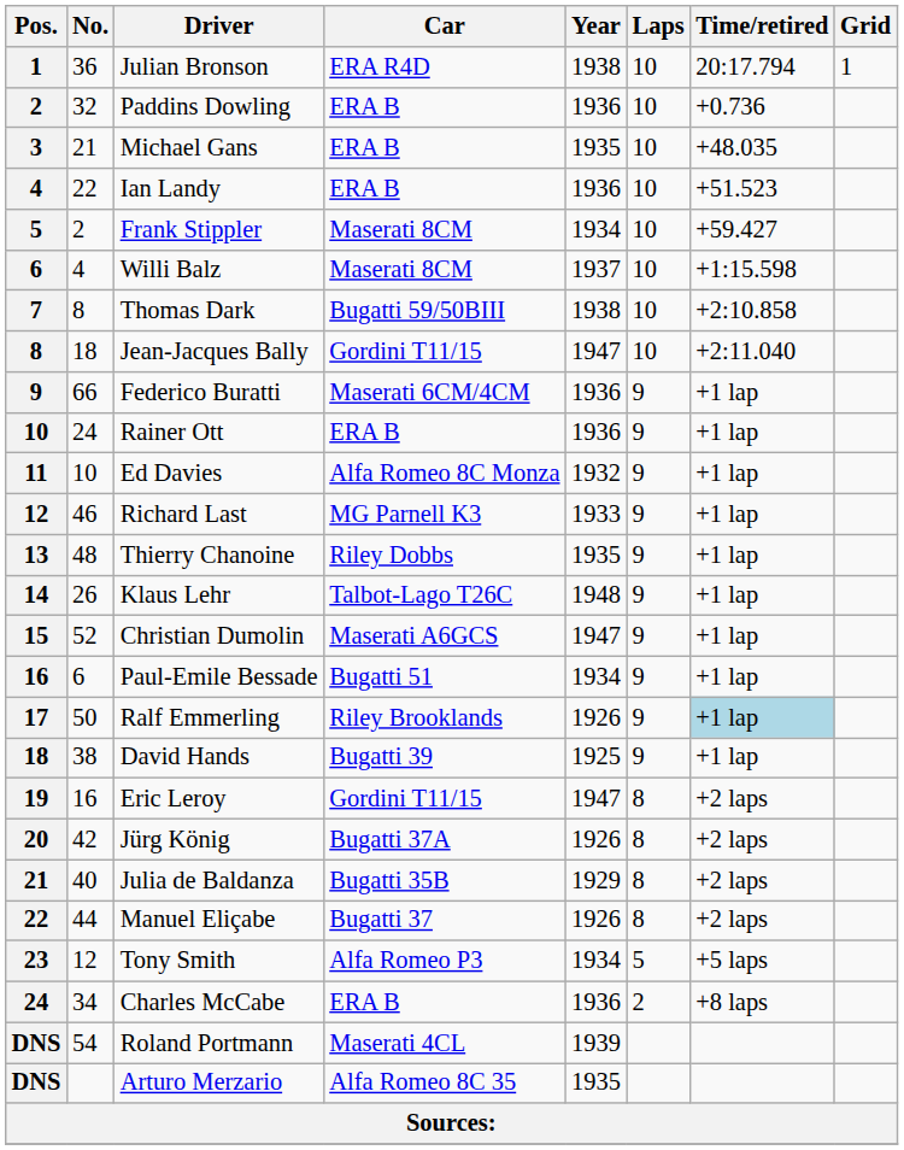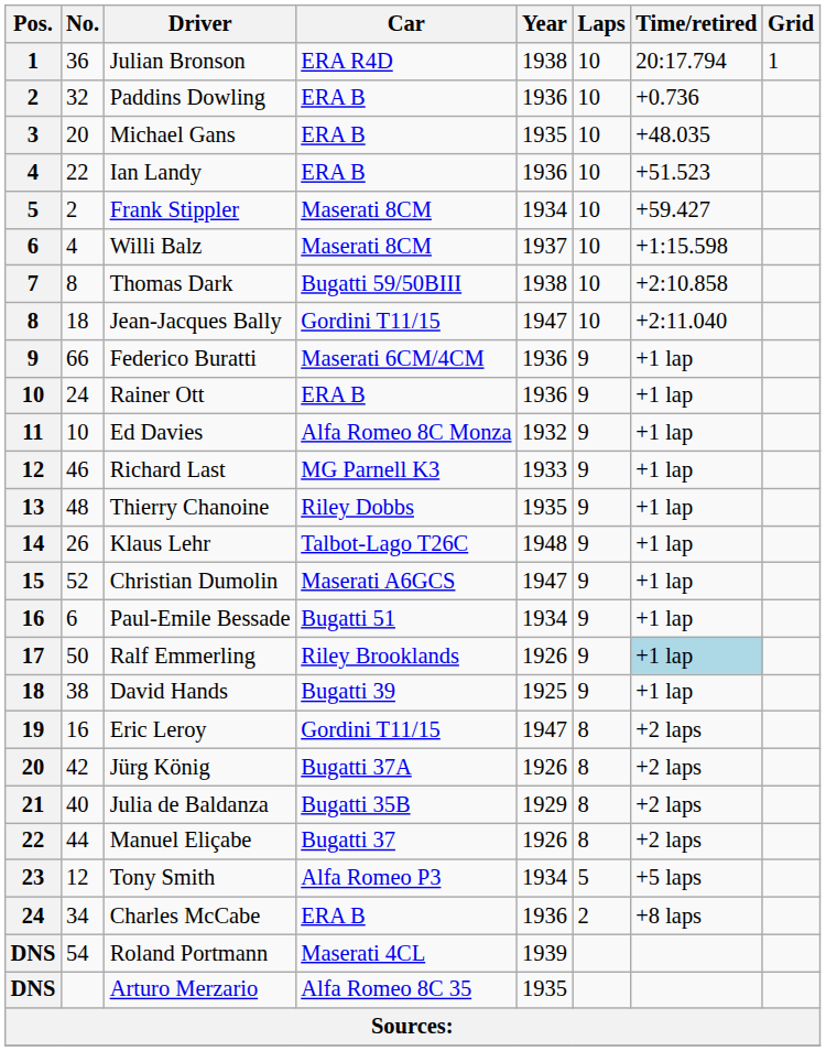Michael Gans | No.: 21 -> 20
